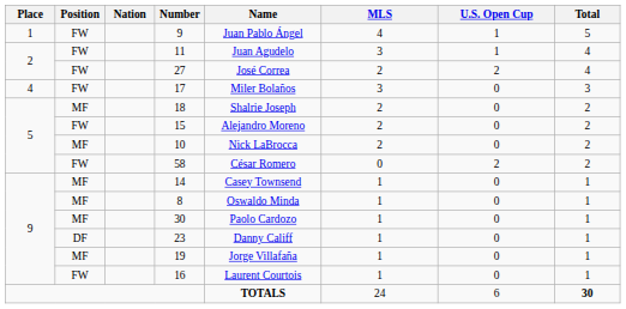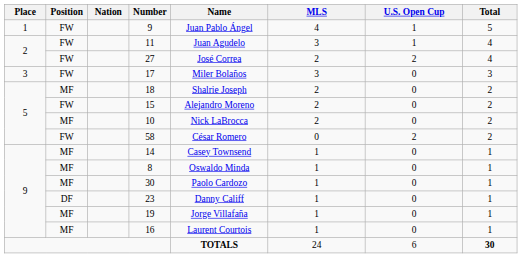17 | Place: 4 -> 3
16 | Position: FW -> MF
